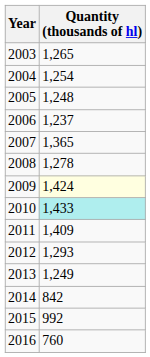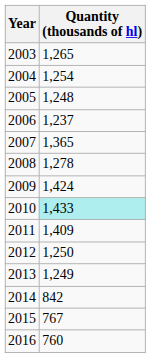2009 | Quantity (thousands of hl): lightyellow background -> no background
2012 | Quantity (thousands of hl): 1,293 -> 1,250
2015 | Quantity (thousands of hl): 992 -> 767
